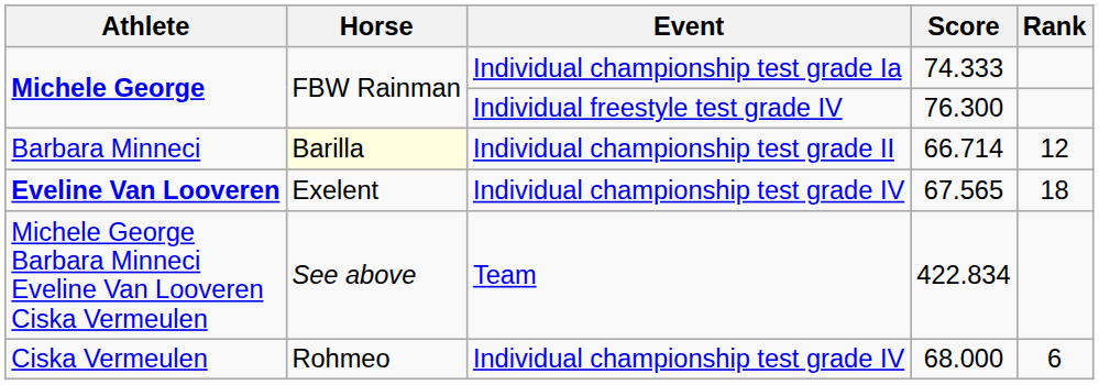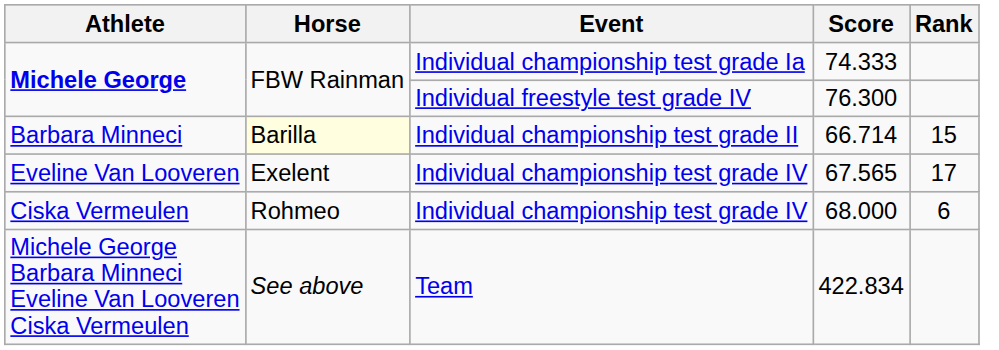66.714 | Rank: 12 -> 15
67.565 | Athlete: bold -> normal
67.565 | Rank: 18 -> 17
rows swapped: 68.000 <-> 422.834
